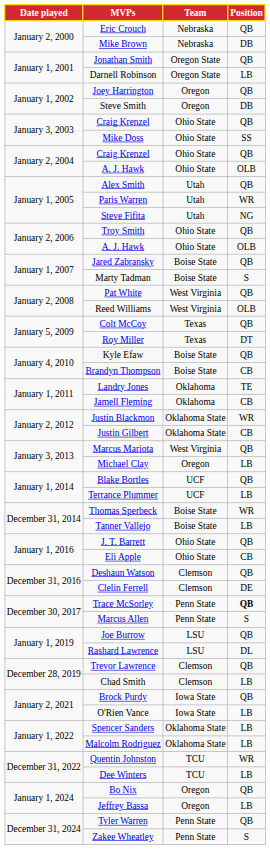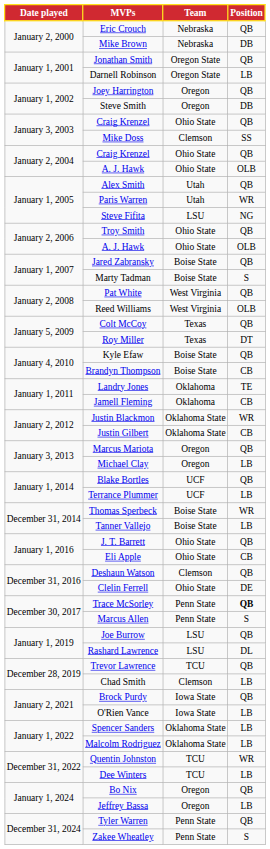Mike Doss | Team: Ohio State -> Clemson
Steve Fifita | Team: Utah -> LSU
Marcus Mariota | Team: West Virginia -> Oregon
Clelin Ferrell | Team: Clemson -> Ohio State
Trevor Lawrence | Team: Clemson -> TCU
